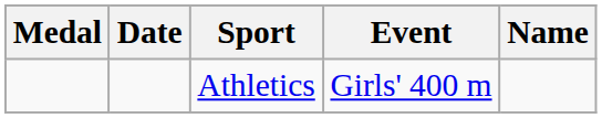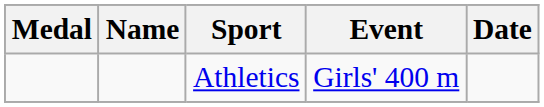columns swapped: Name <-> Date
